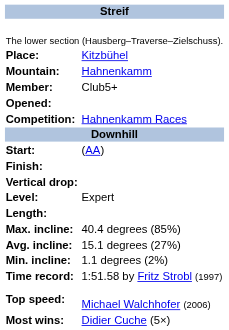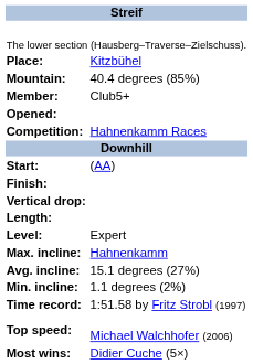Mountain: | column 2: Hahnenkamm -> 40.4 degrees (85%)
rows swapped: Length: <-> Level:
Max. incline: | column 2: 40.4 degrees (85%) -> Hahnenkamm
